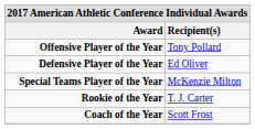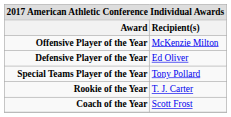Offensive Player of the Year | Recipient(s): Tony Pollard -> McKenzie Milton
Special Teams Player of the Year | Recipient(s): McKenzie Milton -> Tony Pollard
